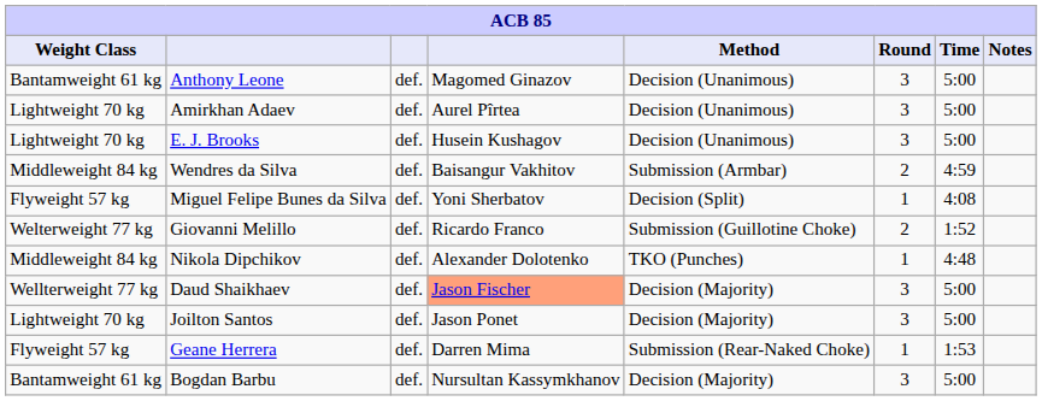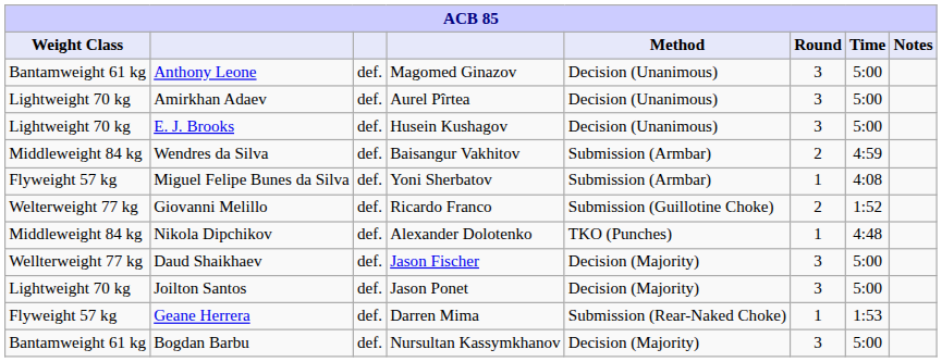Miguel Felipe Bunes da Silva | Method: Decision (Split) -> Submission (Armbar)
Daud Shaikhaev | column 4: lightsalmon background -> no background
